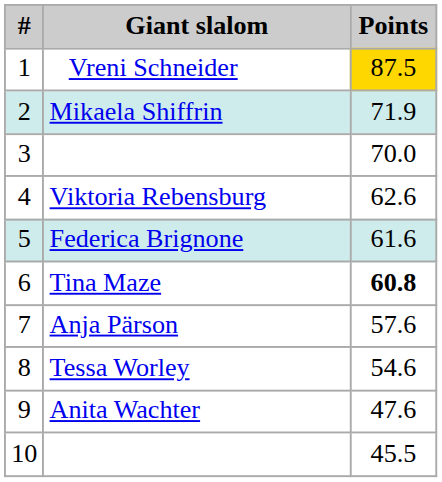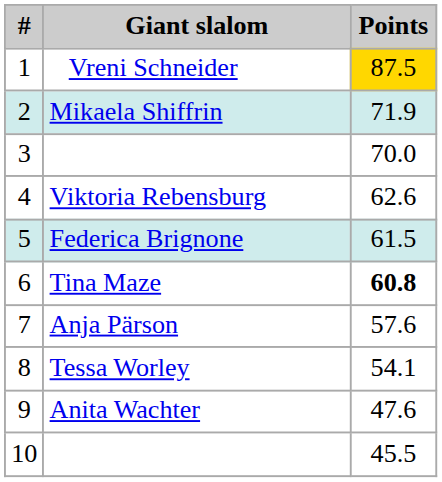Federica Brignone | Points: 61.6 -> 61.5
Tessa Worley | Points: 54.6 -> 54.1
